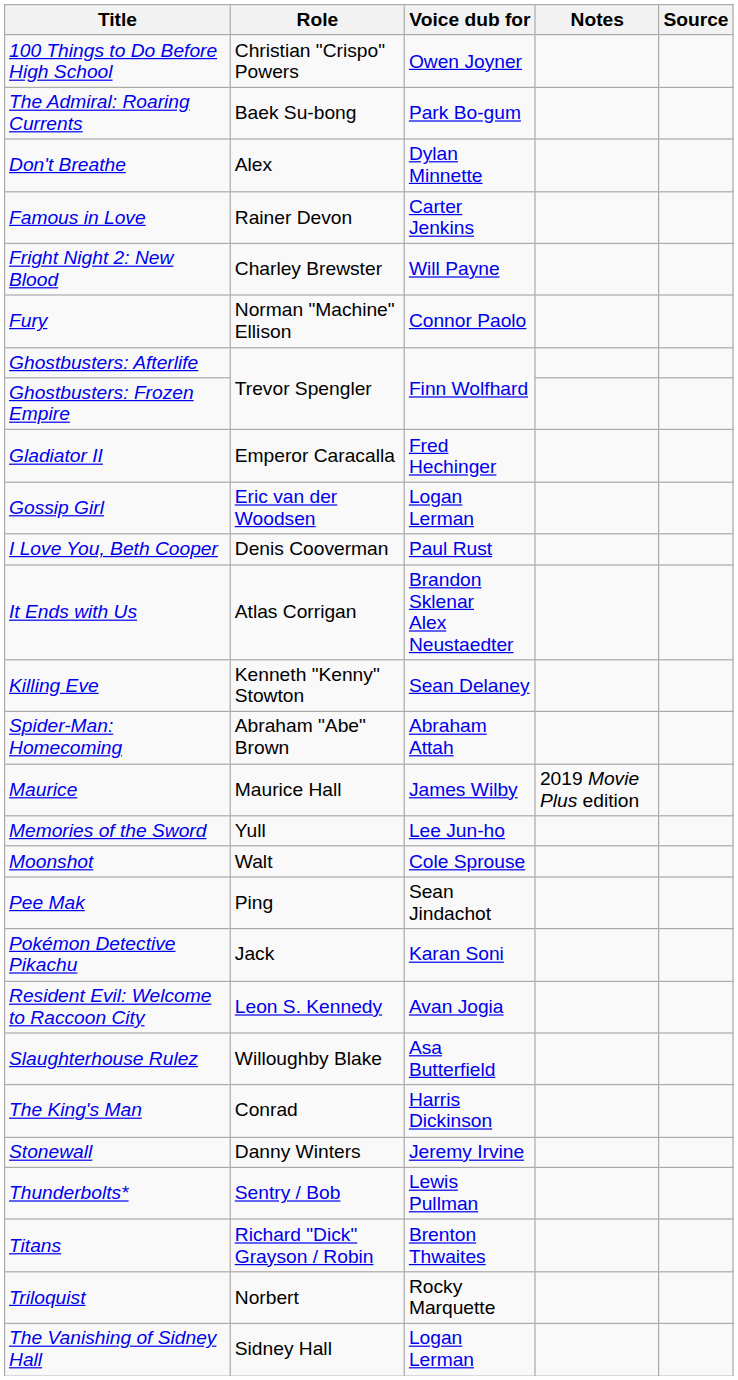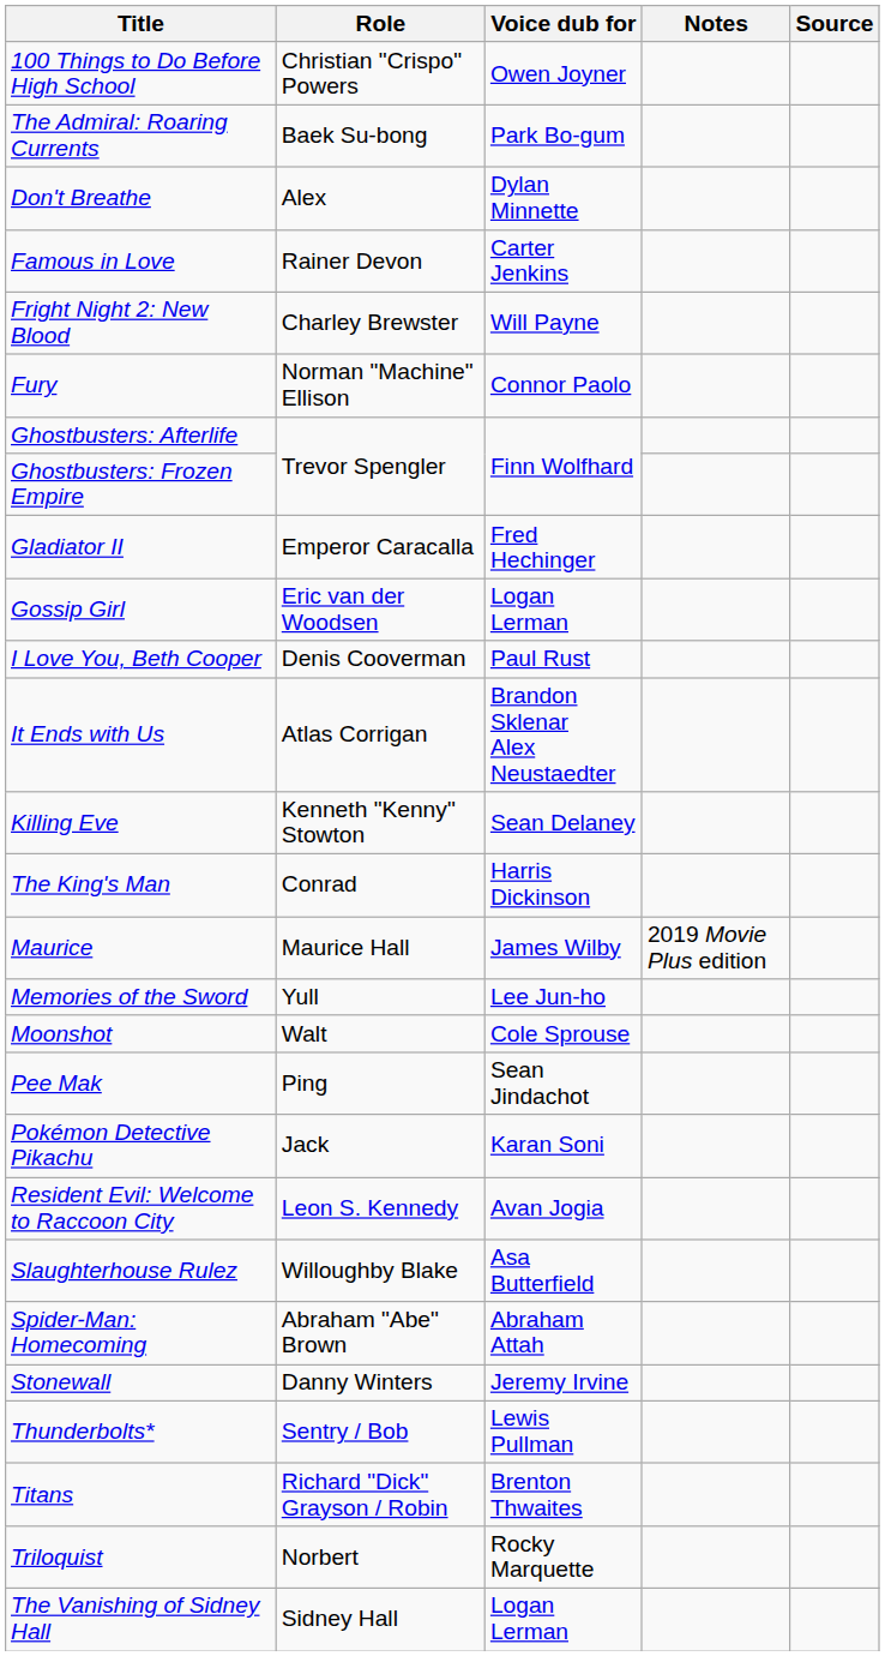rows swapped: The King's Man <-> Spider-Man: Homecoming
